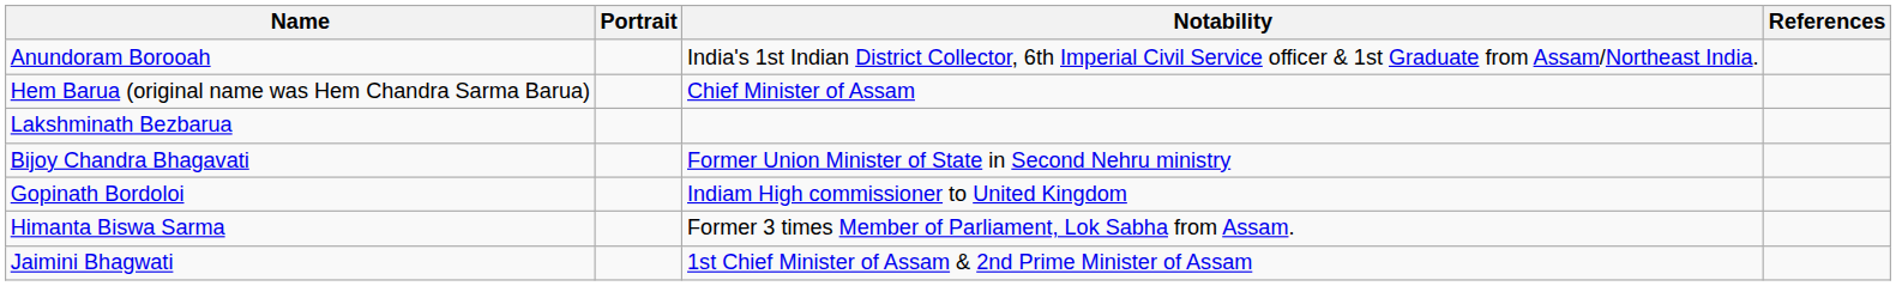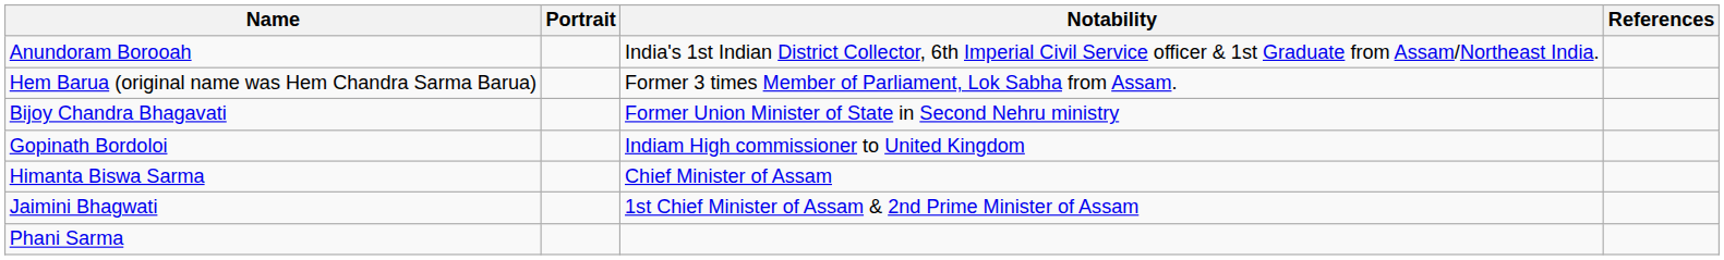Hem Barua (original name was Hem Chandra Sarma Barua) | Notability: Chief Minister of Assam -> Former 3 times Member of Parliament, Lok Sabha from Assam.
- row: Lakshminath Bezbarua
Himanta Biswa Sarma | Notability: Former 3 times Member of Parliament, Lok Sabha from Assam. -> Chief Minister of Assam
+ row: Phani Sarma
